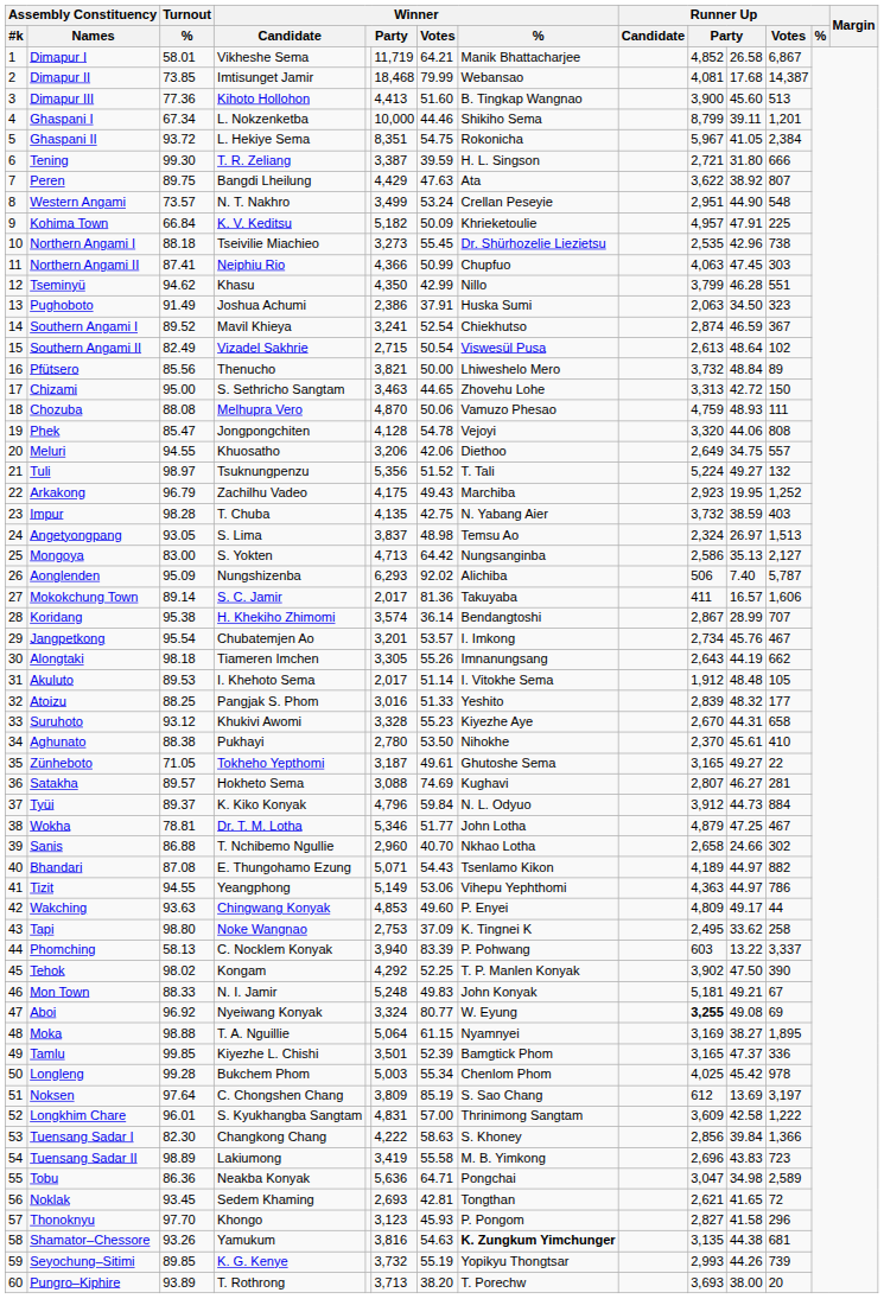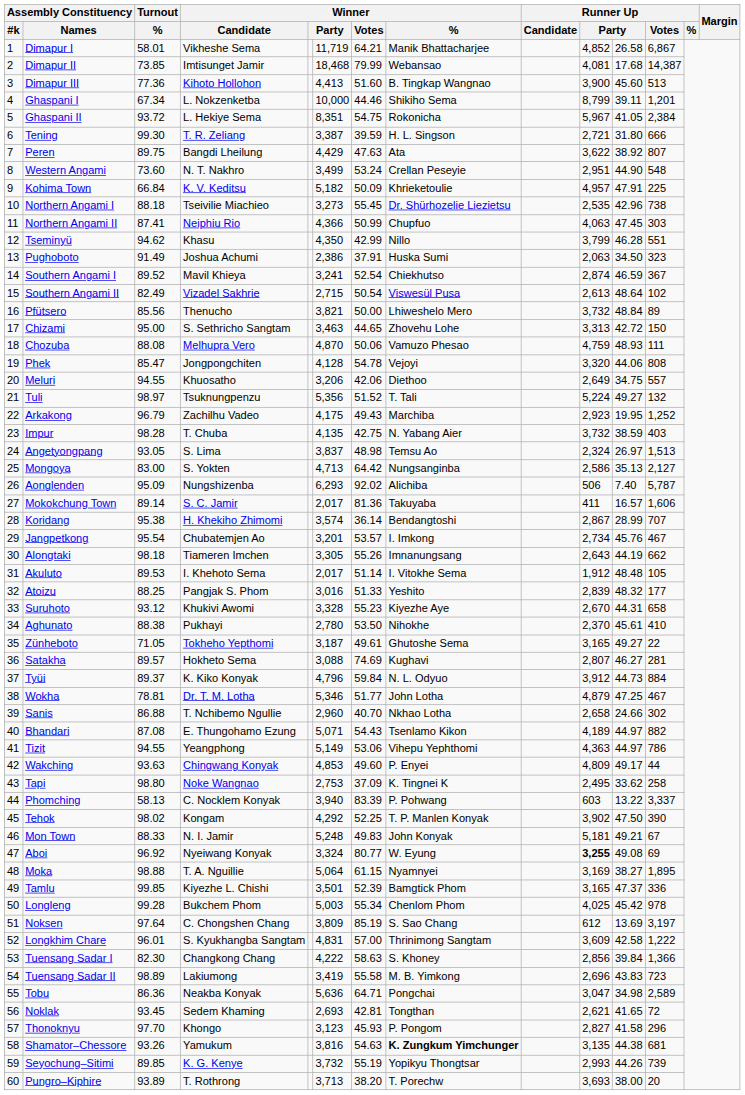Western Angami | Turnout / %: 73.57 -> 73.60
